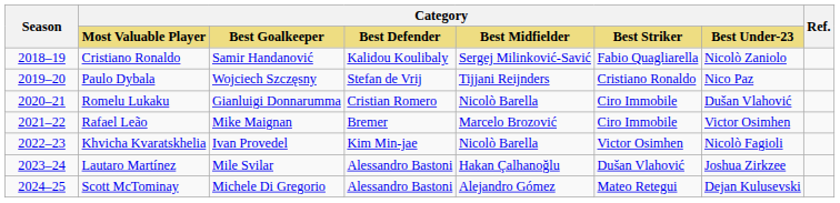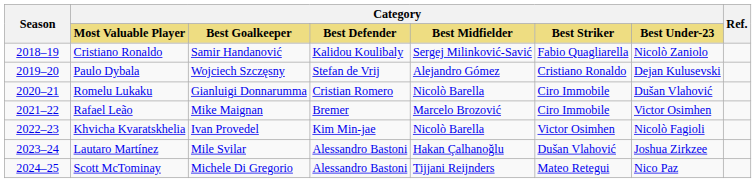Paulo Dybala | Category / Best Midfielder: Tijjani Reijnders -> Alejandro Gómez
Paulo Dybala | Category / Best Under-23: Nico Paz -> Dejan Kulusevski
Scott McTominay | Category / Best Midfielder: Alejandro Gómez -> Tijjani Reijnders
Scott McTominay | Category / Best Under-23: Dejan Kulusevski -> Nico Paz
